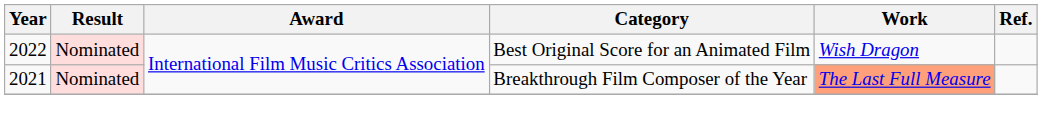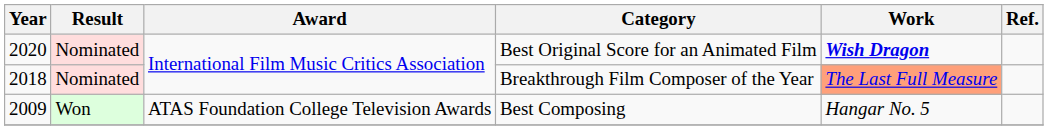Best Original Score for an Animated Film | Year: 2022 -> 2020
Best Original Score for an Animated Film | Work: normal -> bold
Breakthrough Film Composer of the Year | Year: 2021 -> 2018
+ row: 2009 | Won | ATAS Foundation College Television Awards | Best Composing | Hangar No. 5
